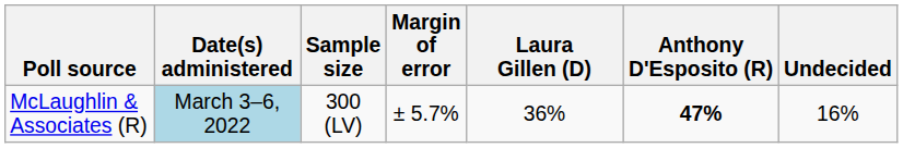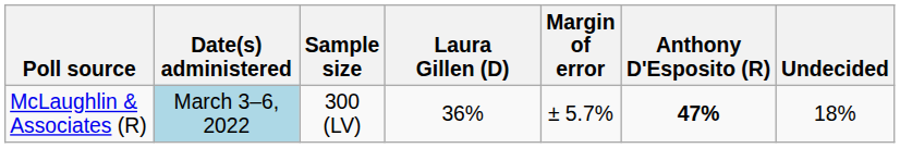columns swapped: Margin of error <-> Laura Gillen (D)
McLaughlin & Associates (R) | Undecided: 16% -> 18%
